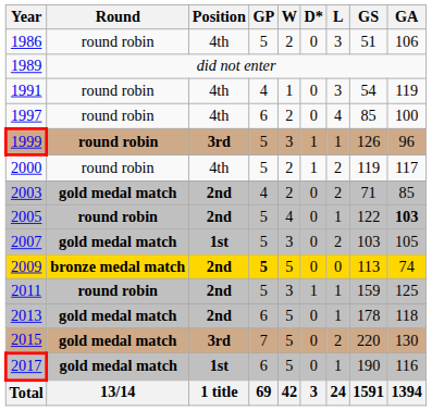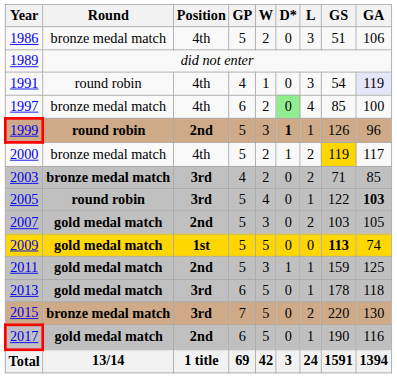1986 | Round: round robin -> bronze medal match
1991 | GA: no background -> lavender background
1997 | Round: round robin -> bronze medal match
1997 | D*: no background -> lightgreen background
1999 | Position: 3rd -> 2nd
1999 | D*: normal -> bold
2000 | Round: round robin -> bronze medal match
2000 | GS: no background -> gold background
2003 | Round: gold medal match -> bronze medal match
2003 | Position: 2nd -> 3rd
2005 | Position: 2nd -> 3rd
2007 | Position: 1st -> 2nd
2009 | Round: bronze medal match -> gold medal match
2009 | Position: 2nd -> 1st
2009 | GP: bold -> normal
2009 | GS: normal -> bold
2011 | Round: round robin -> gold medal match
2013 | Position: 2nd -> 3rd
2015 | Round: gold medal match -> bronze medal match
2017 | Position: 1st -> 2nd
